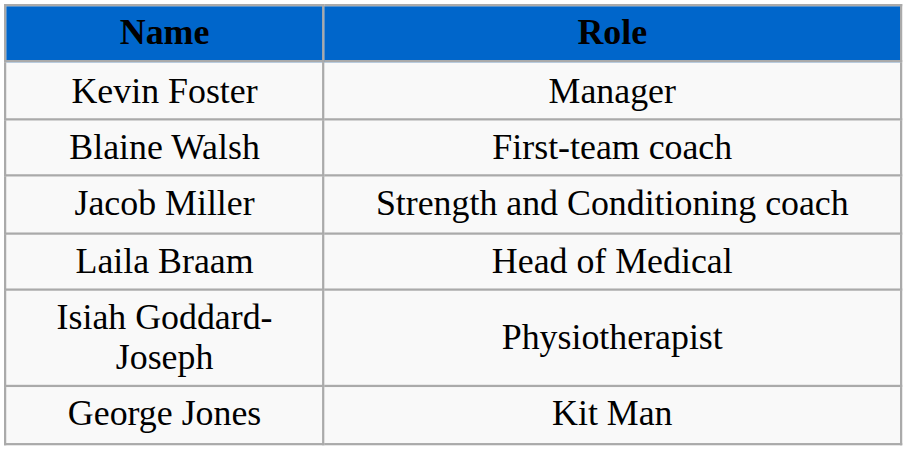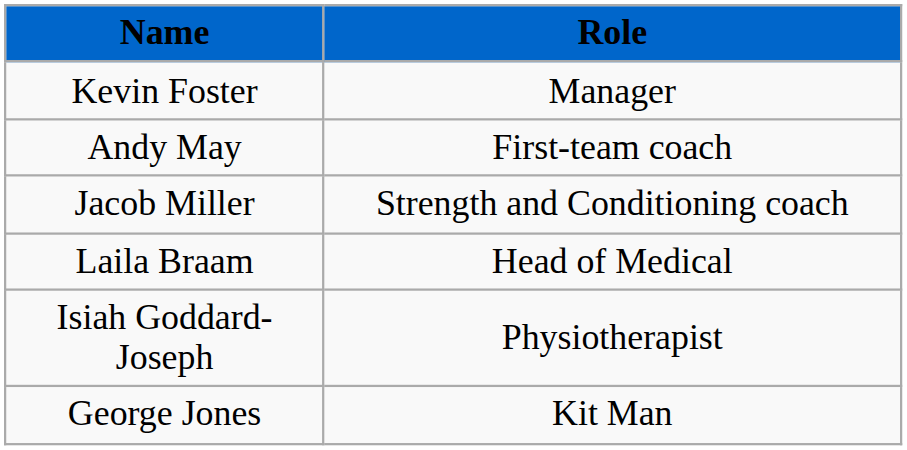+ row: Andy May | First-team coach
- row: Blaine Walsh | First-team coach
